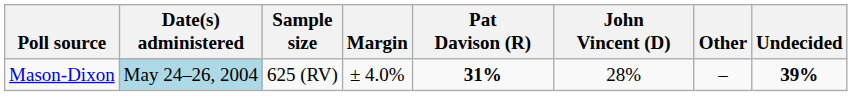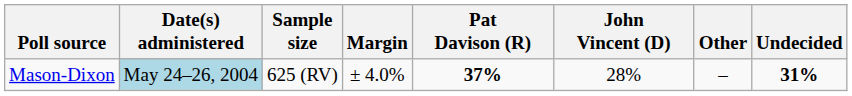Mason-Dixon | Pat Davison (R): 31% -> 37%
Mason-Dixon | Undecided: 39% -> 31%
